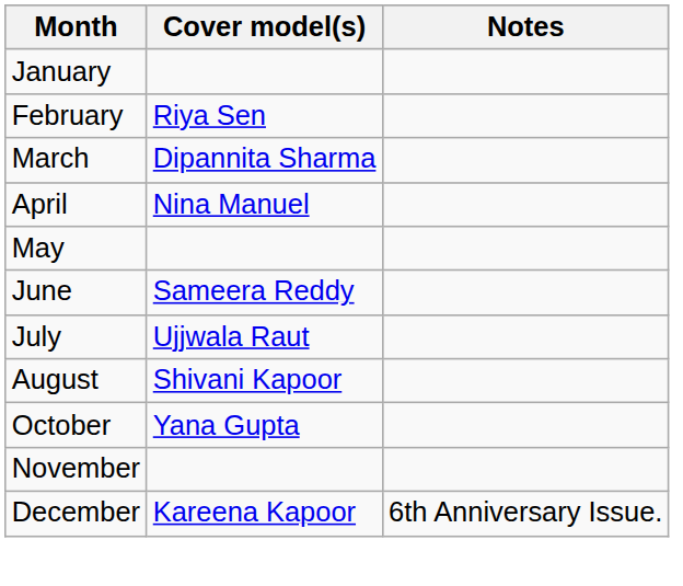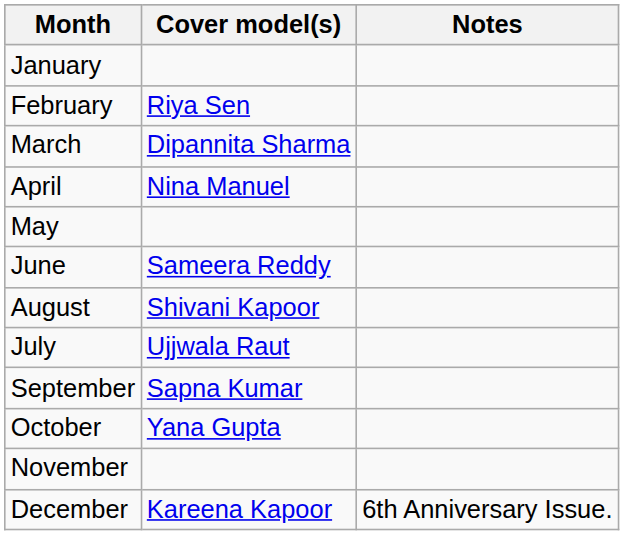rows swapped: July <-> August
+ row: September | Sapna Kumar
